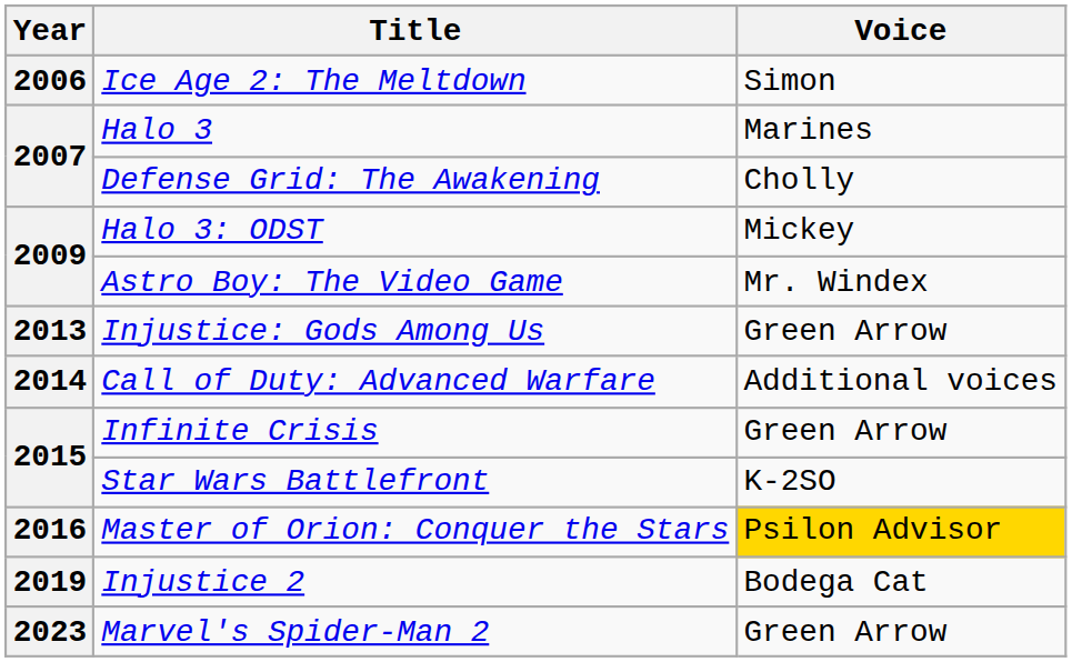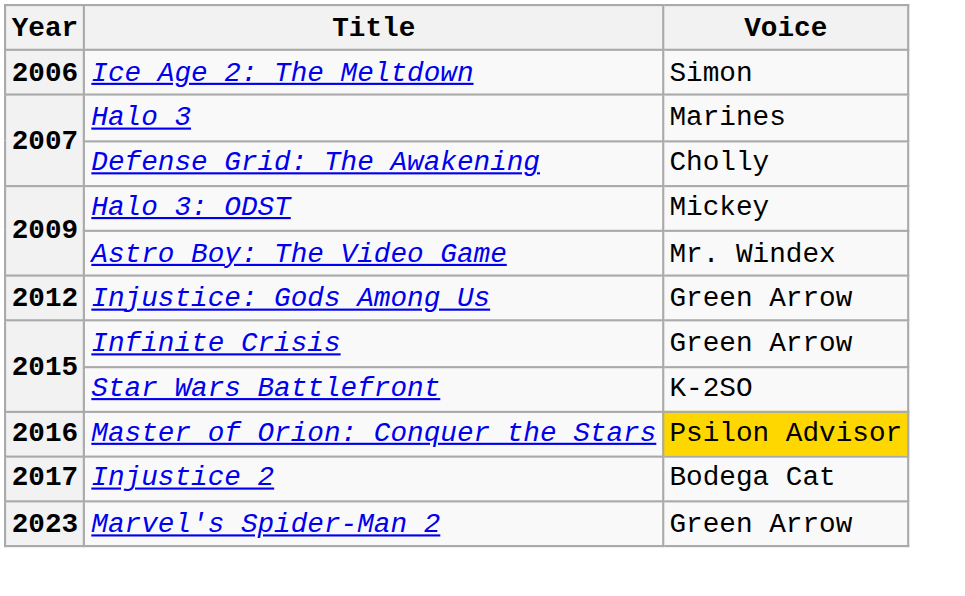Injustice: Gods Among Us | Year: 2013 -> 2012
- row: 2014 | Call of Duty: Advanced Warfare | Additional voices
Injustice 2 | Year: 2019 -> 2017
